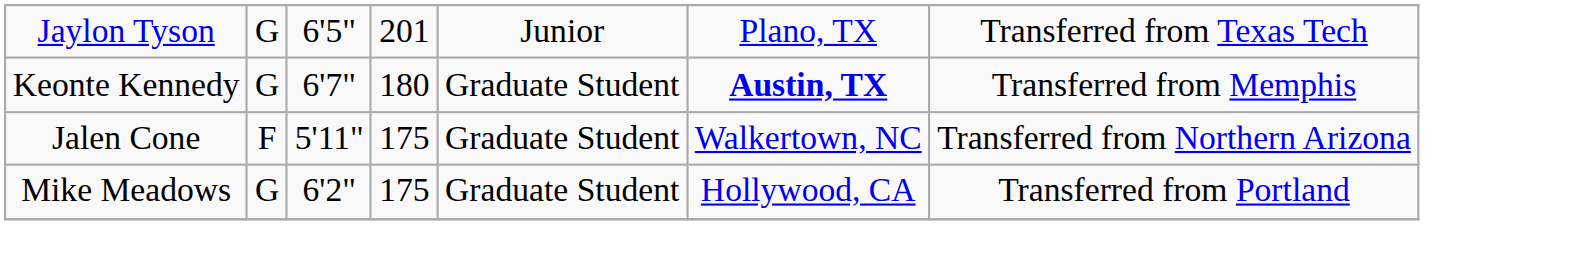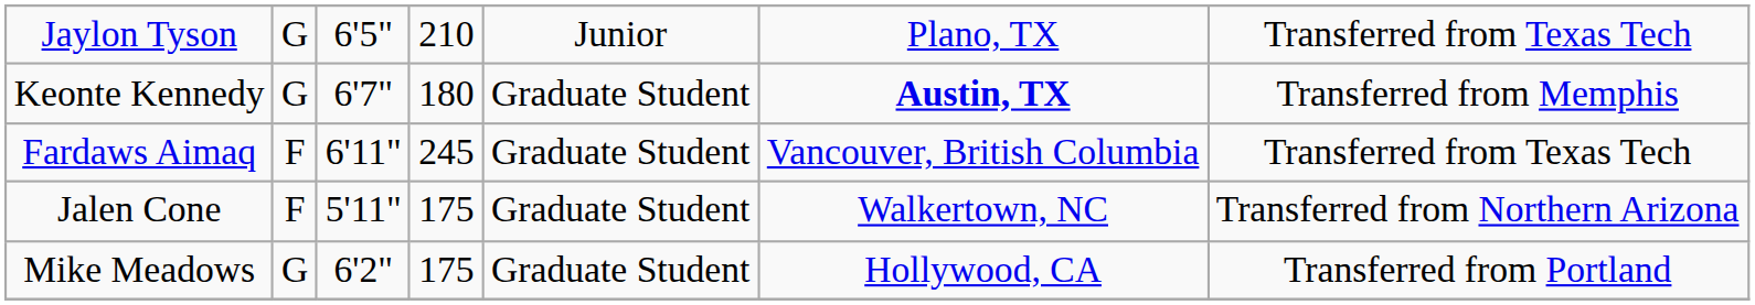Jaylon Tyson | column 4: 201 -> 210
+ row: Fardaws Aimaq | F | 6'11" | 245 | Graduate Student | Vancouver, British Columbia | Transferred from Texas Tech
